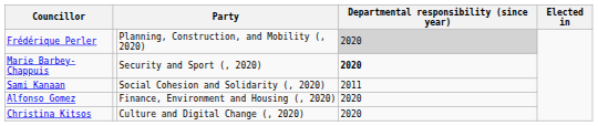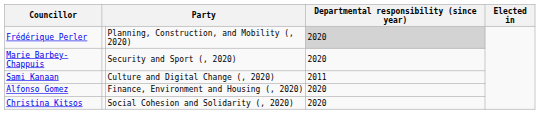Marie Barbey-Chappuis | Departmental responsibility (since year): bold -> normal
Sami Kanaan | column 3: Social Cohesion and Solidarity (, 2020) -> Culture and Digital Change (, 2020)
Christina Kitsos | column 3: Culture and Digital Change (, 2020) -> Social Cohesion and Solidarity (, 2020)
